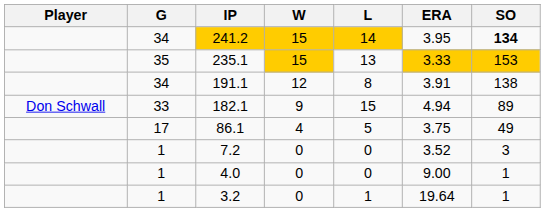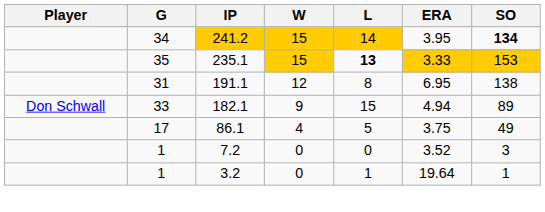235.1 | L: normal -> bold
191.1 | G: 34 -> 31
191.1 | ERA: 3.91 -> 6.95
- row: 1 | 4.0 | 0 | 0 | 9.00 | 1
